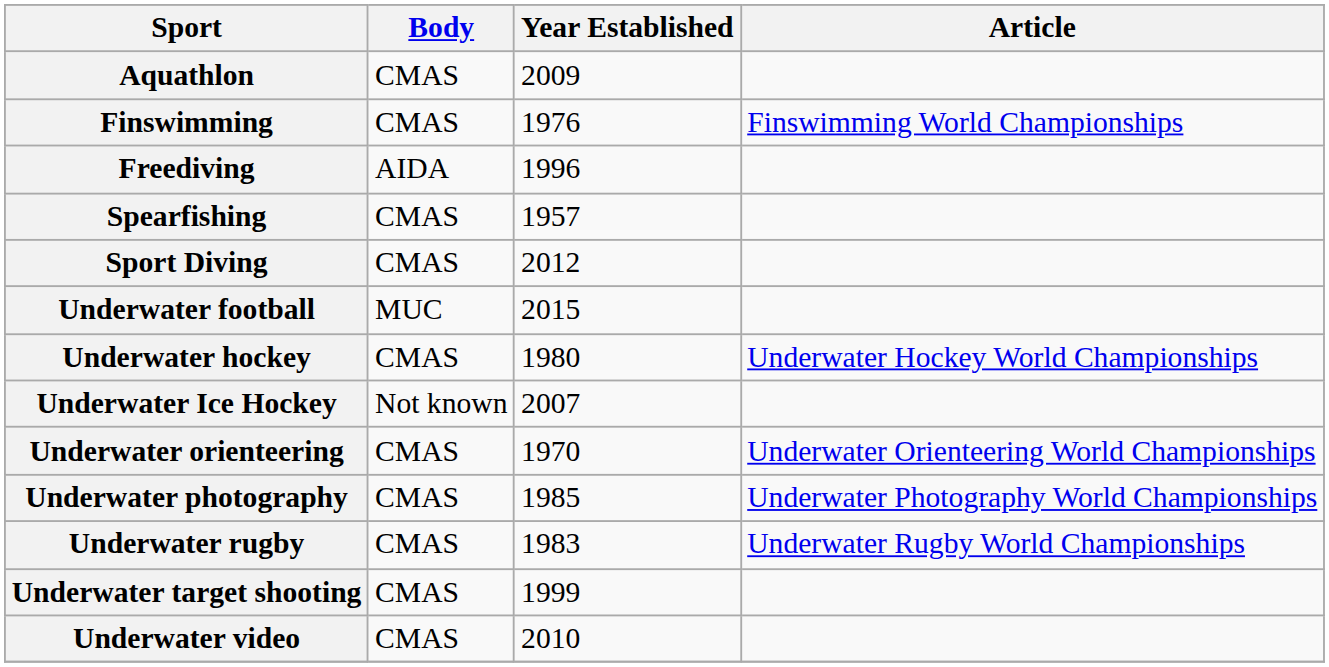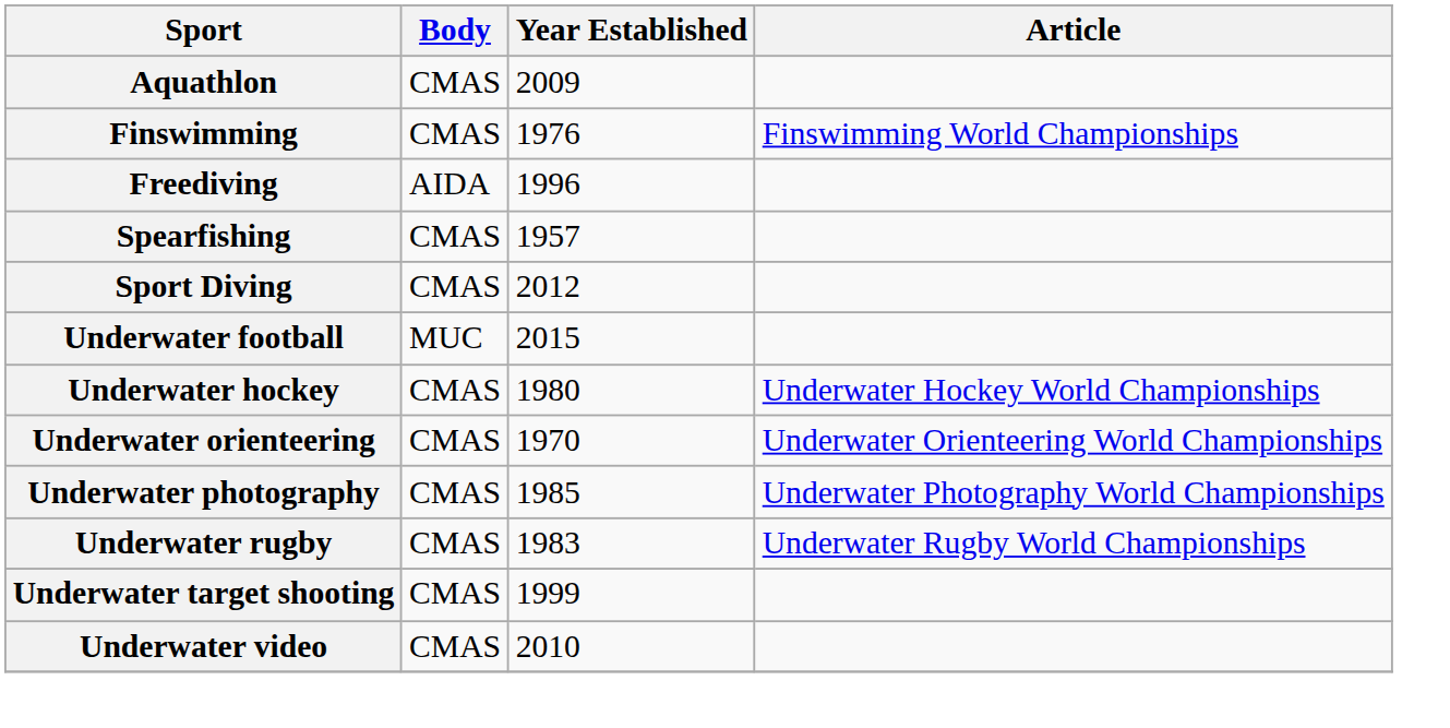- row: Underwater Ice Hockey | Not known | 2007
